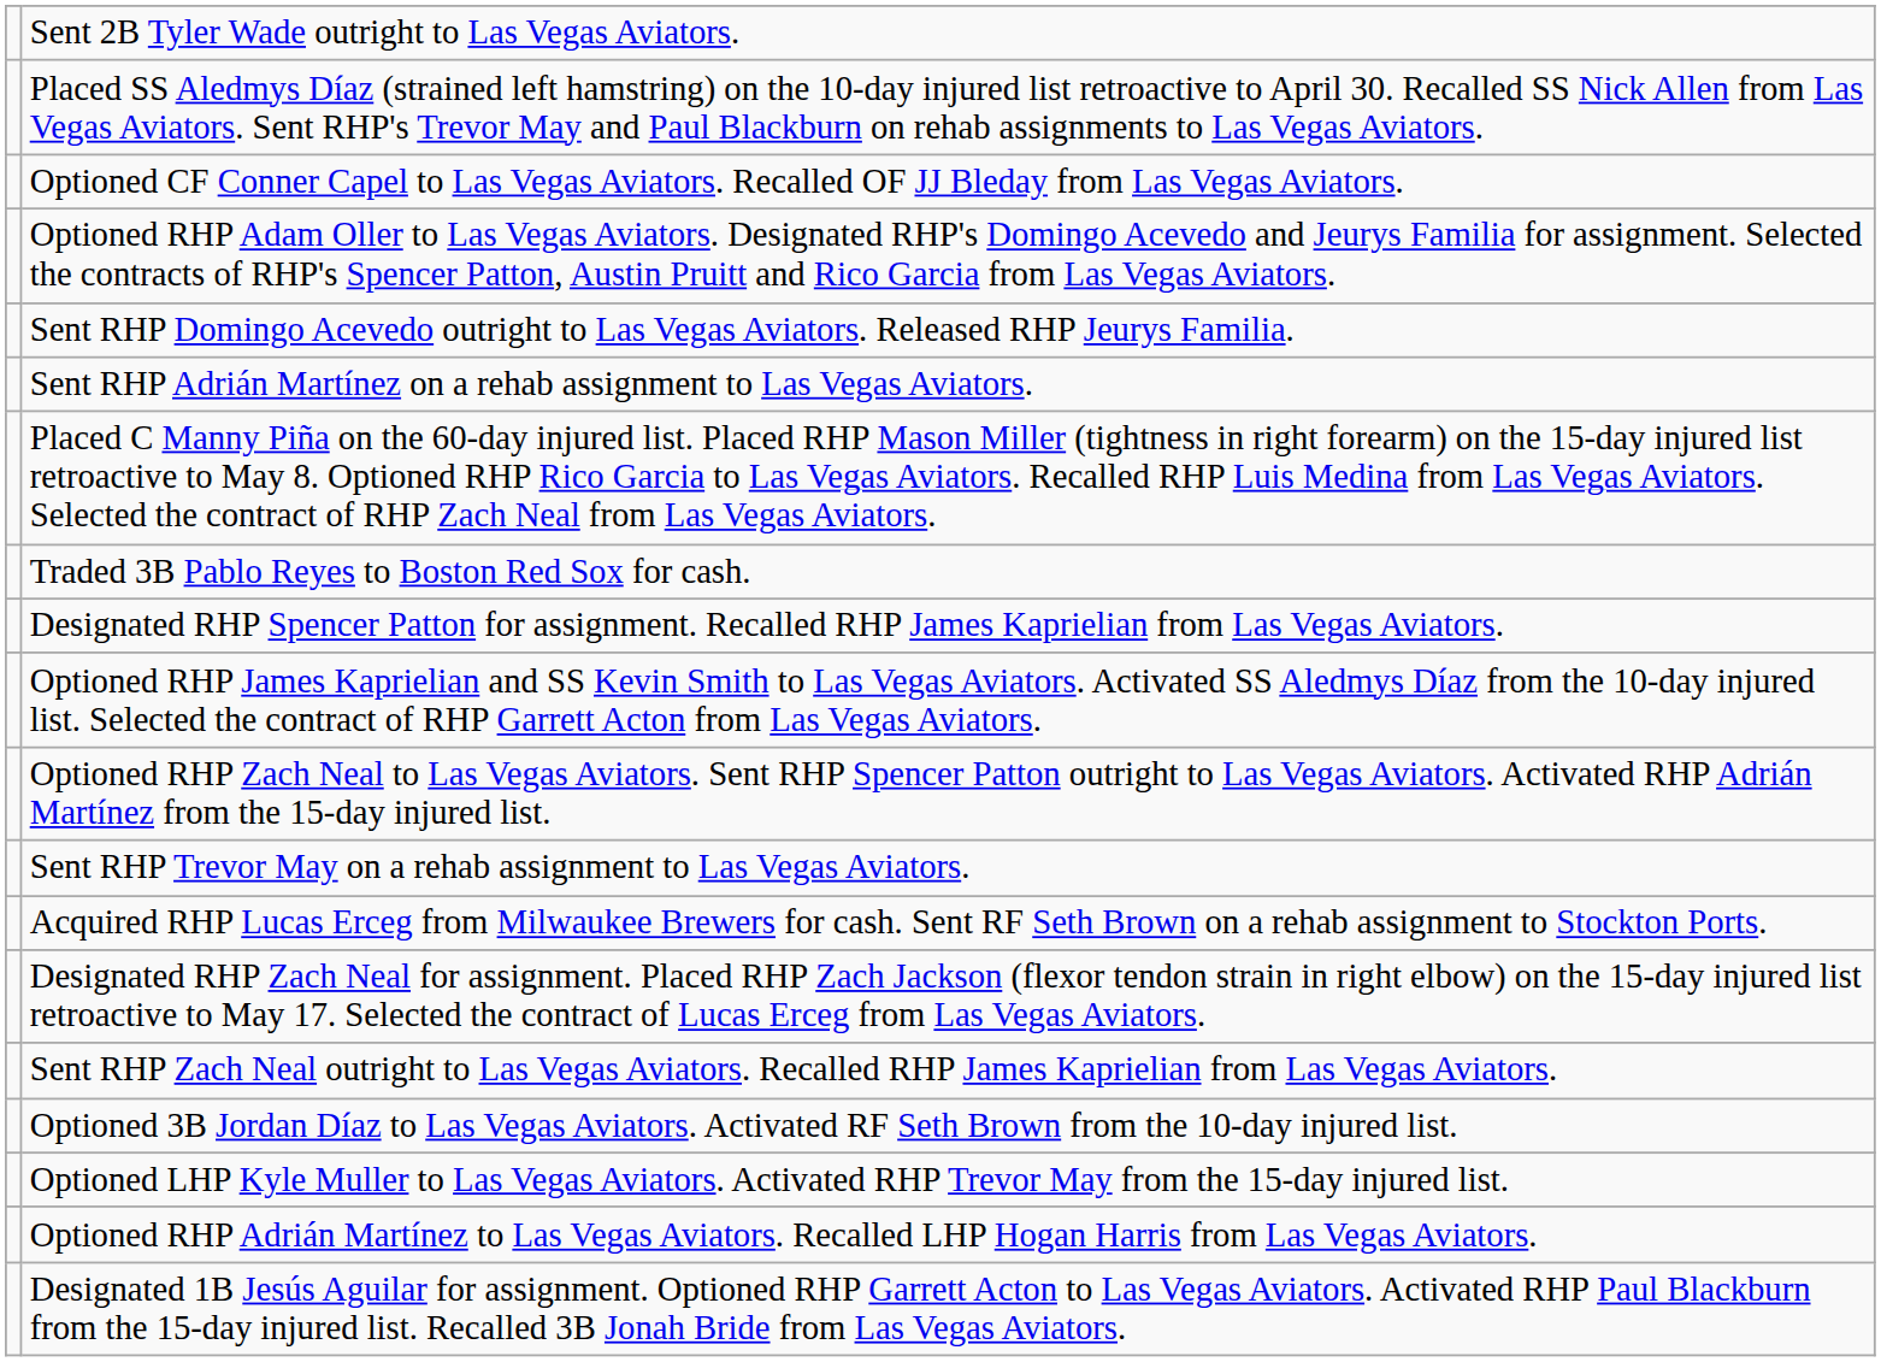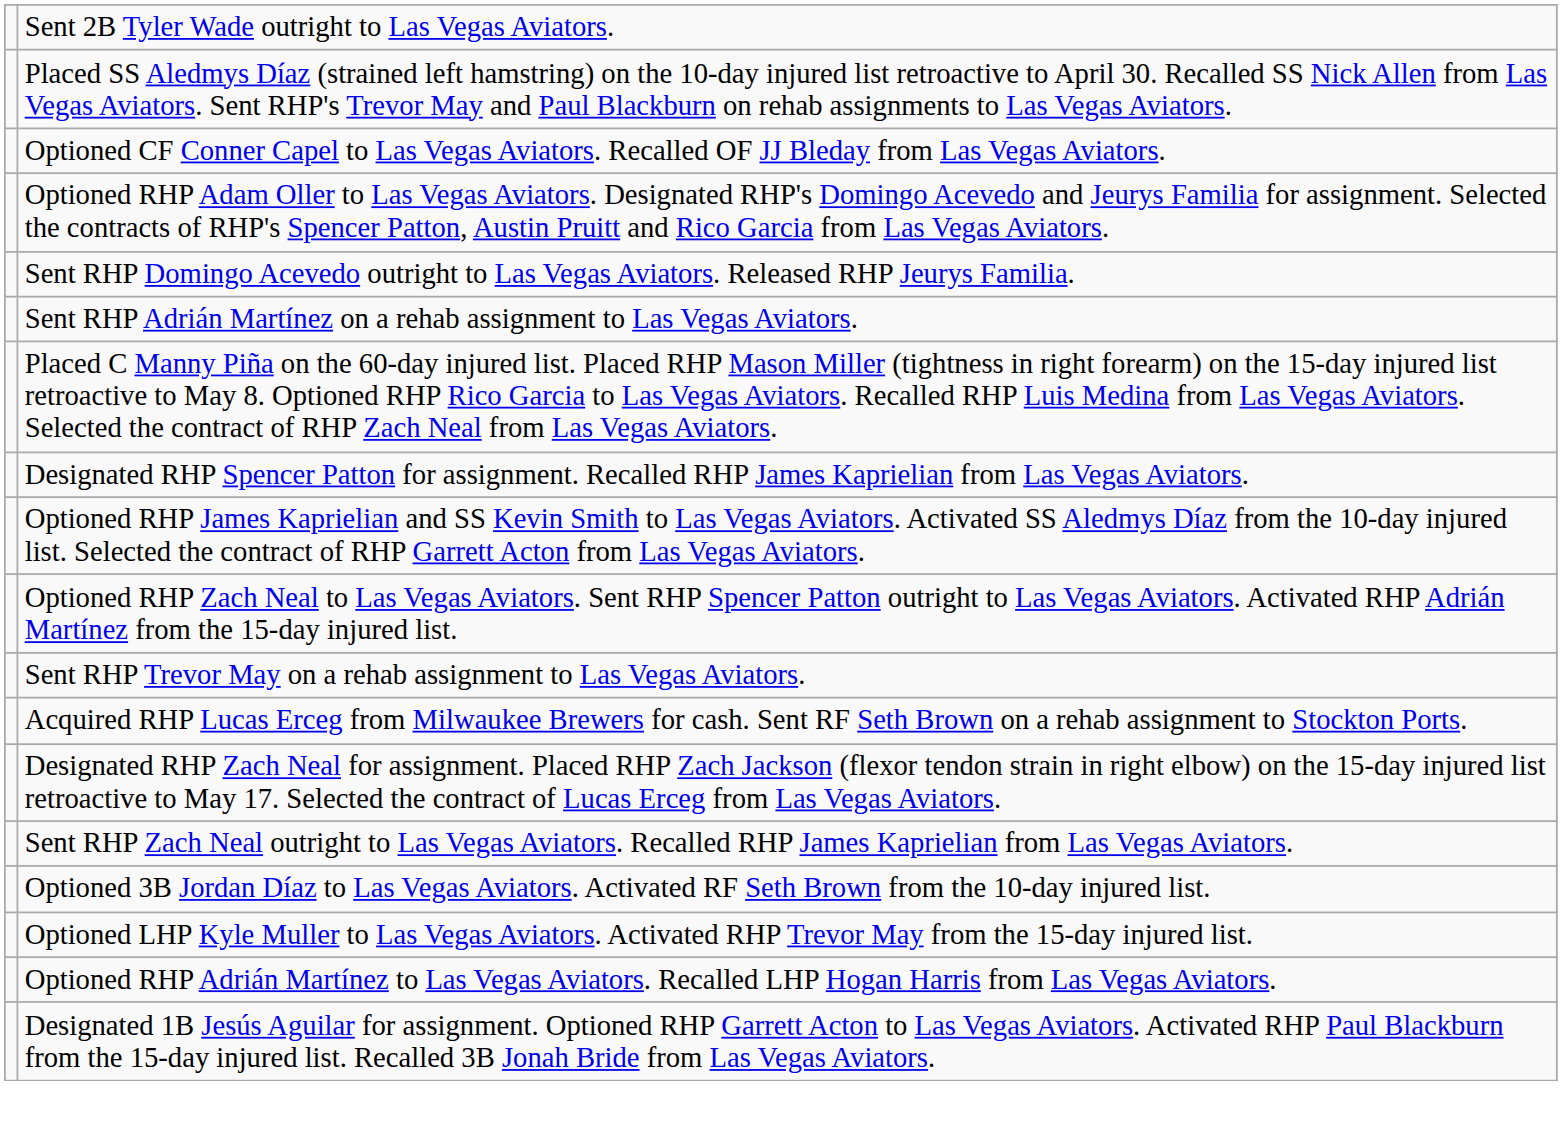- row: Traded 3B Pablo Reyes to Boston Red Sox for cash.
